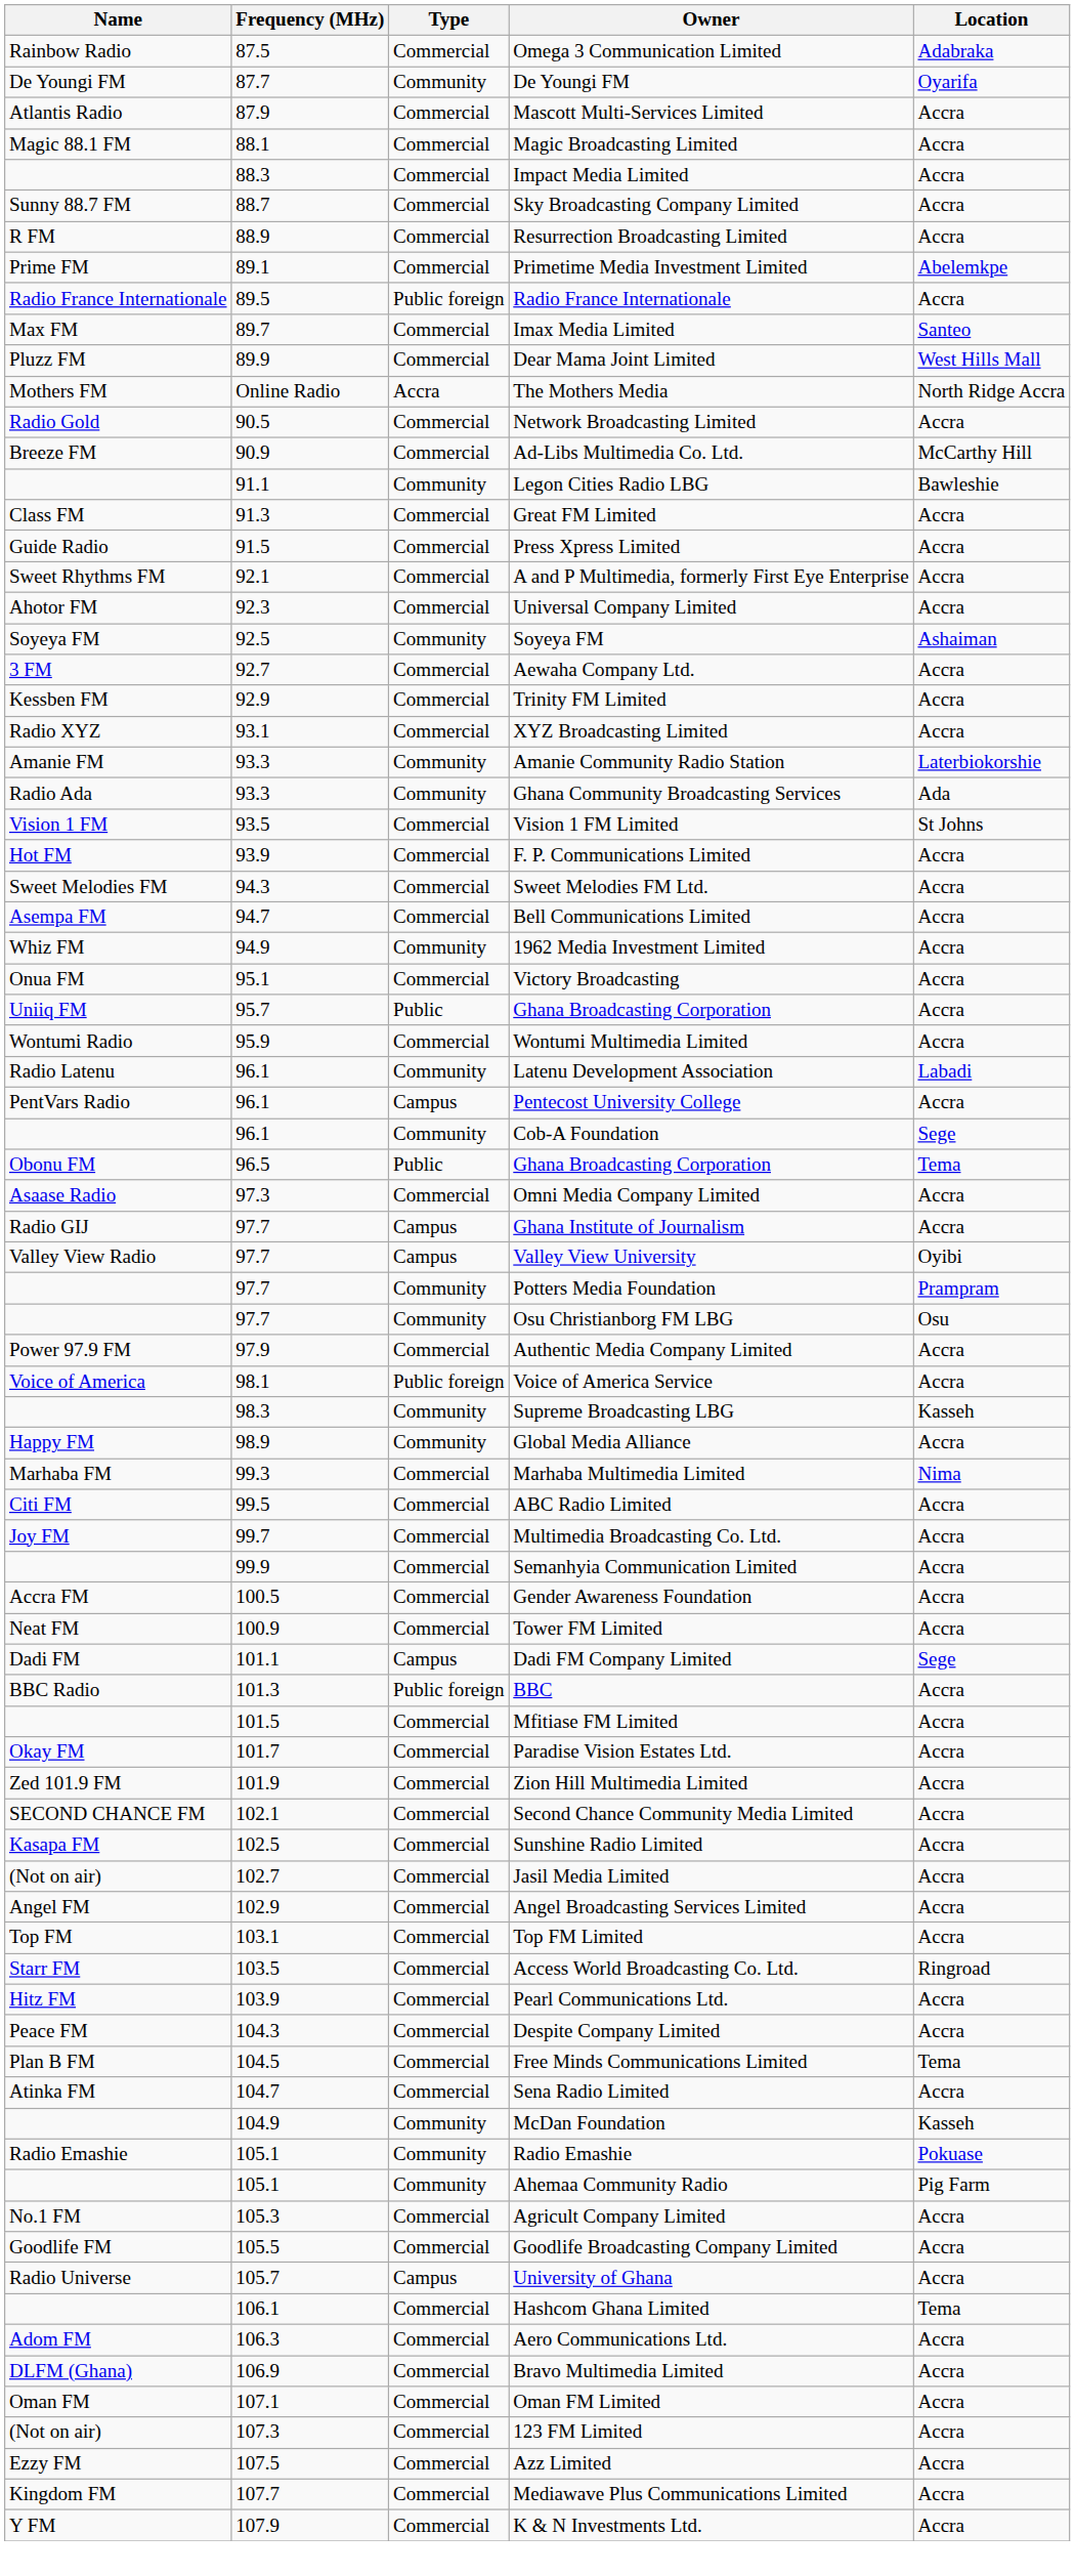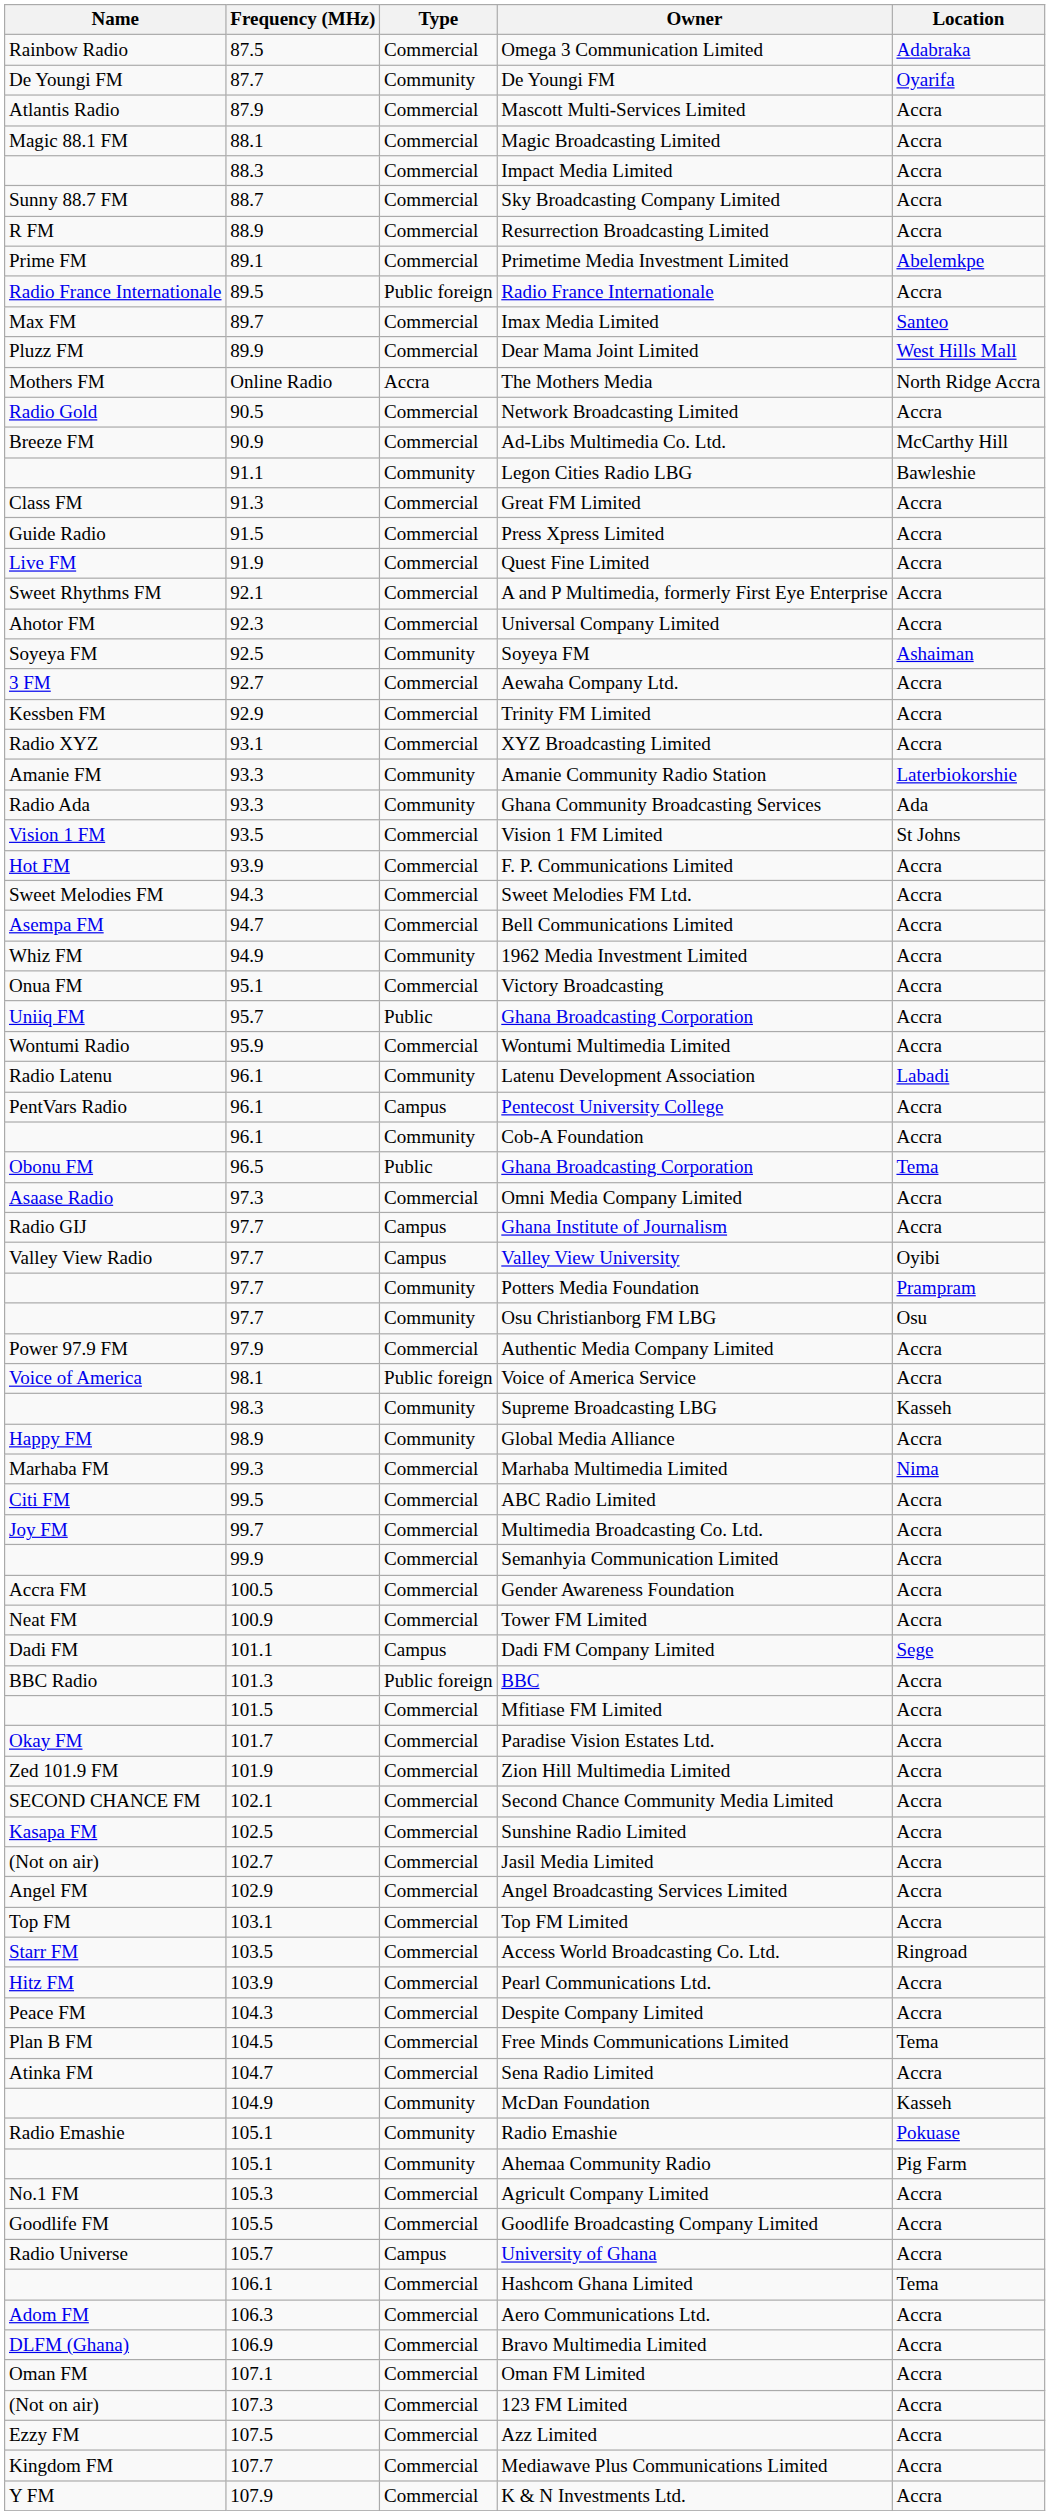+ row: Live FM | 91.9 | Commercial | Quest Fine Limited | Accra
Cob-A Foundation | Location: Sege -> Accra
